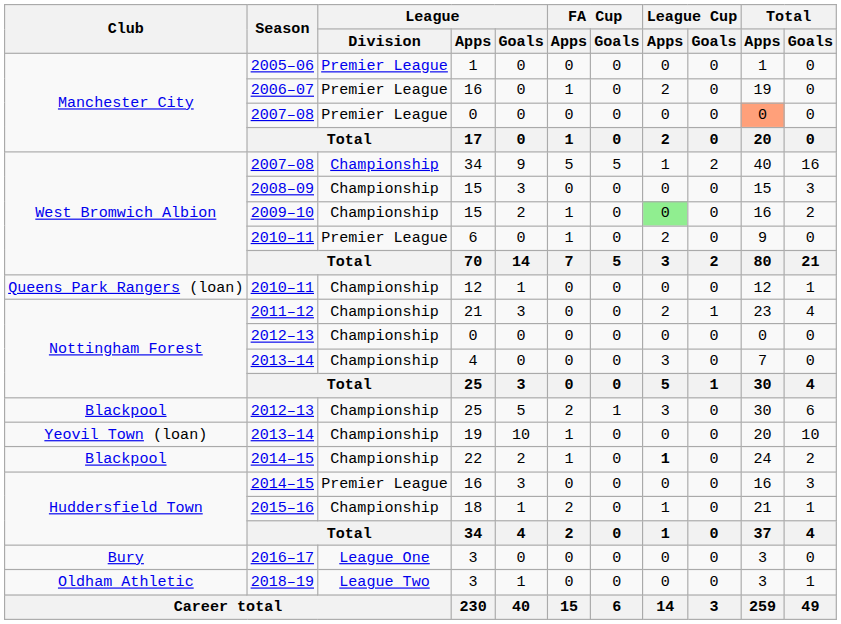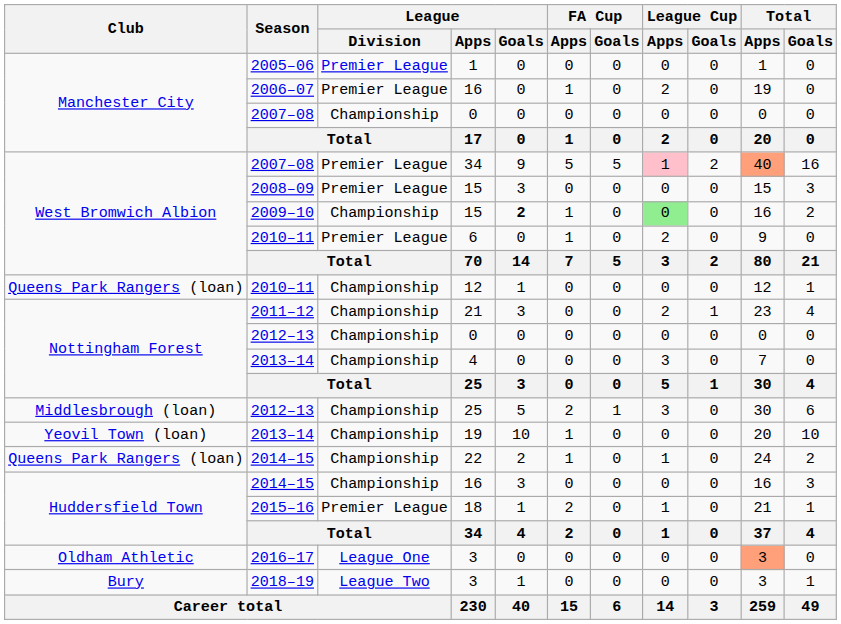2007–08 / 0 | League / Division: Premier League -> Championship
2007–08 / 0 | Total / Apps: lightsalmon background -> no background
2007–08 / 34 | League / Division: Championship -> Premier League
2007–08 / 34 | League Cup / Apps: no background -> pink background
2007–08 / 34 | Total / Apps: no background -> lightsalmon background
2008–09 / 15 | League / Division: Championship -> Premier League
2009–10 / 15 | League / Goals: normal -> bold
2012–13 / 25 | Club: Blackpool -> Middlesbrough (loan)
22 | Club: Blackpool -> Queens Park Rangers (loan)
22 | League Cup / Apps: bold -> normal
2014–15 / 16 | League / Division: Premier League -> Championship
18 | League / Division: Championship -> Premier League
2016–17 / 3 | Club: Bury -> Oldham Athletic
2016–17 / 3 | Total / Apps: no background -> lightsalmon background
2018–19 / 3 | Club: Oldham Athletic -> Bury
